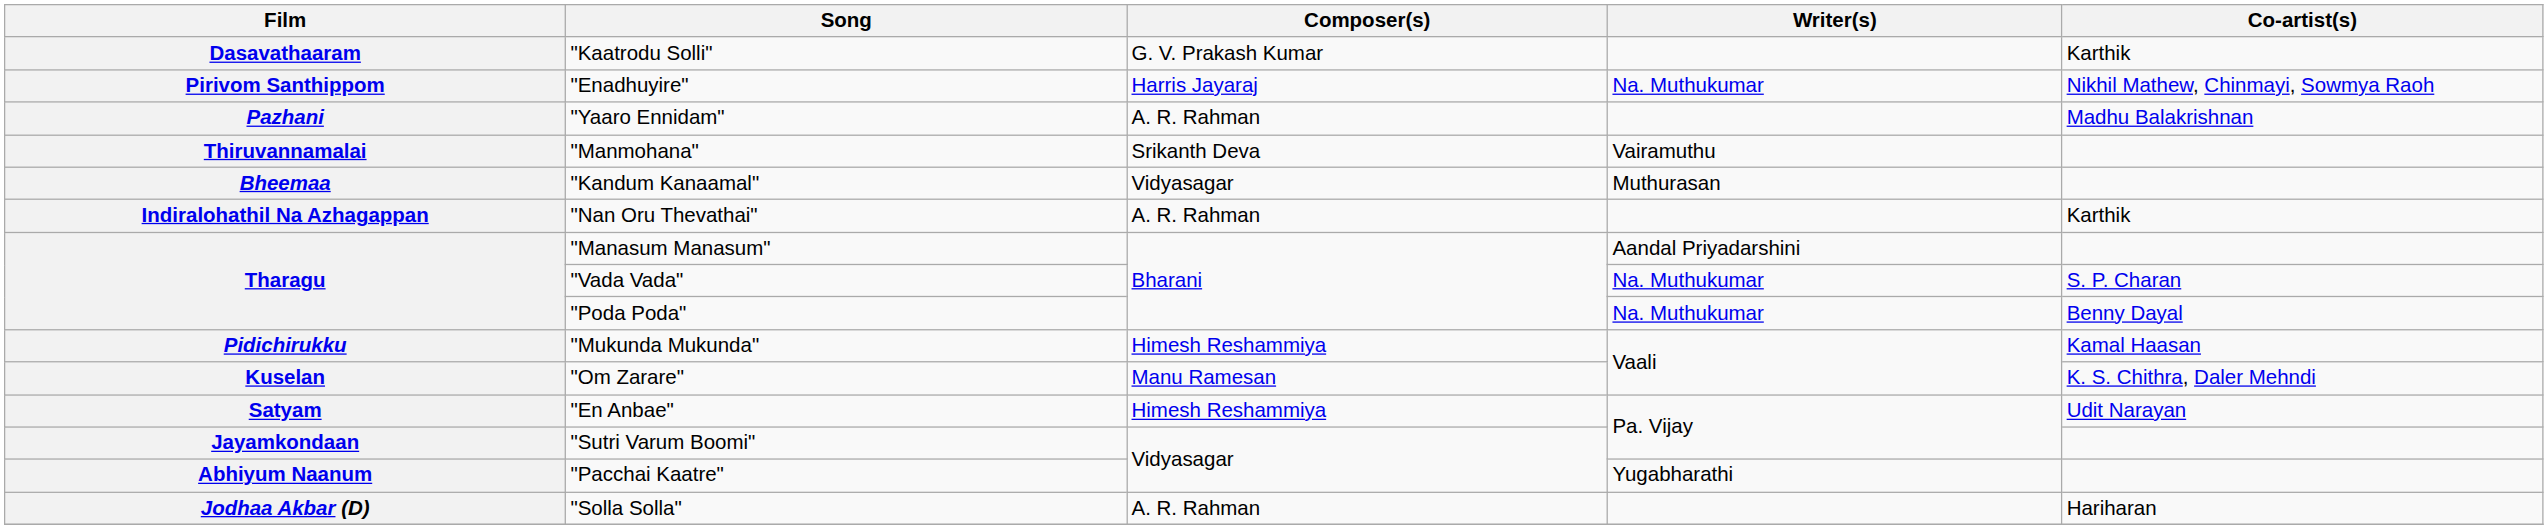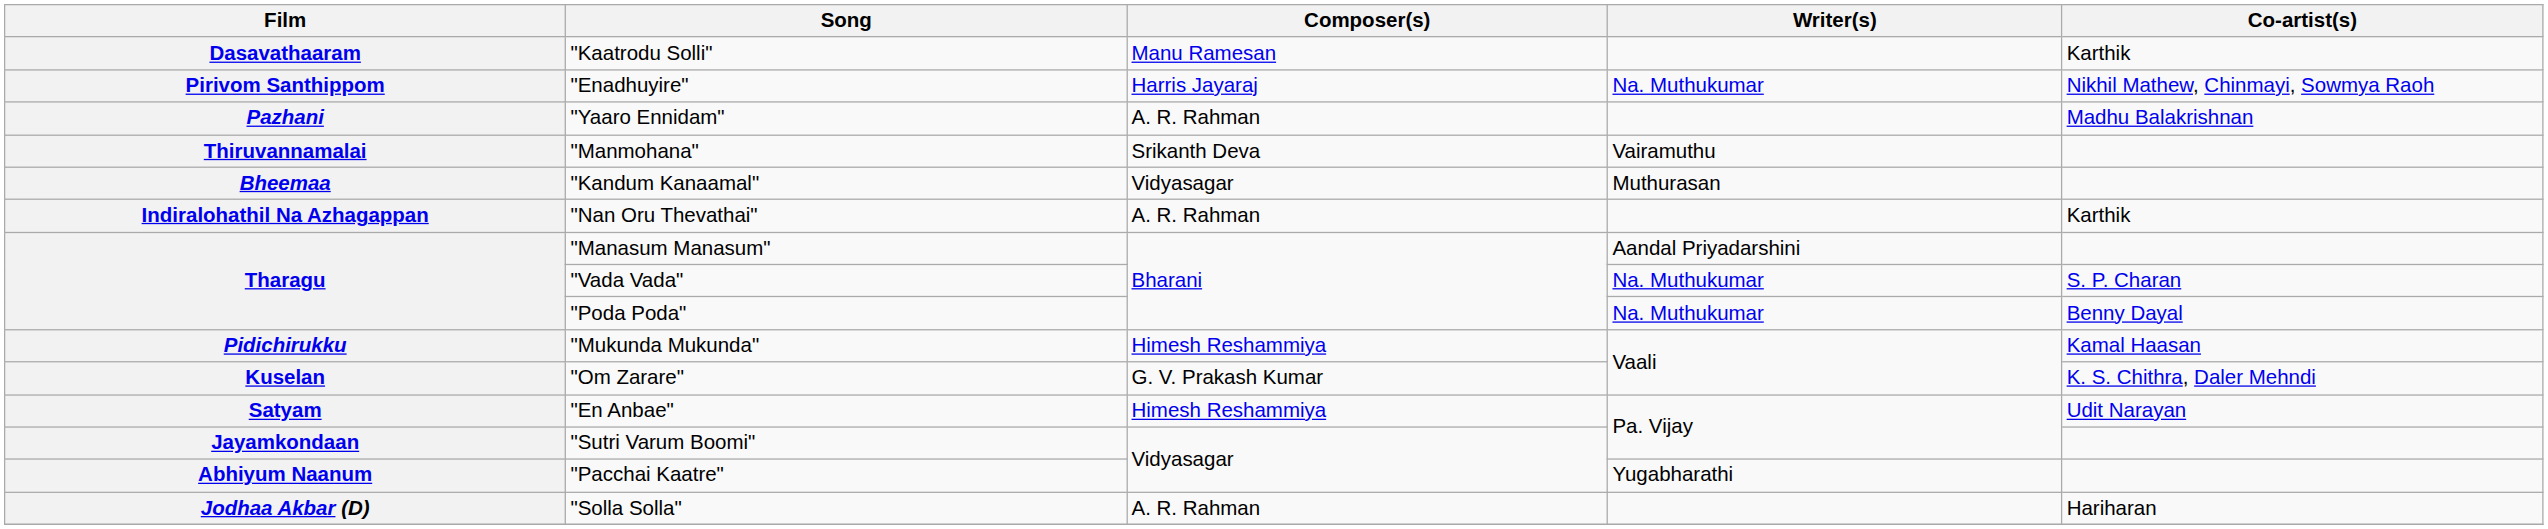"Kaatrodu Solli" | Composer(s): G. V. Prakash Kumar -> Manu Ramesan
"Om Zarare" | Composer(s): Manu Ramesan -> G. V. Prakash Kumar
